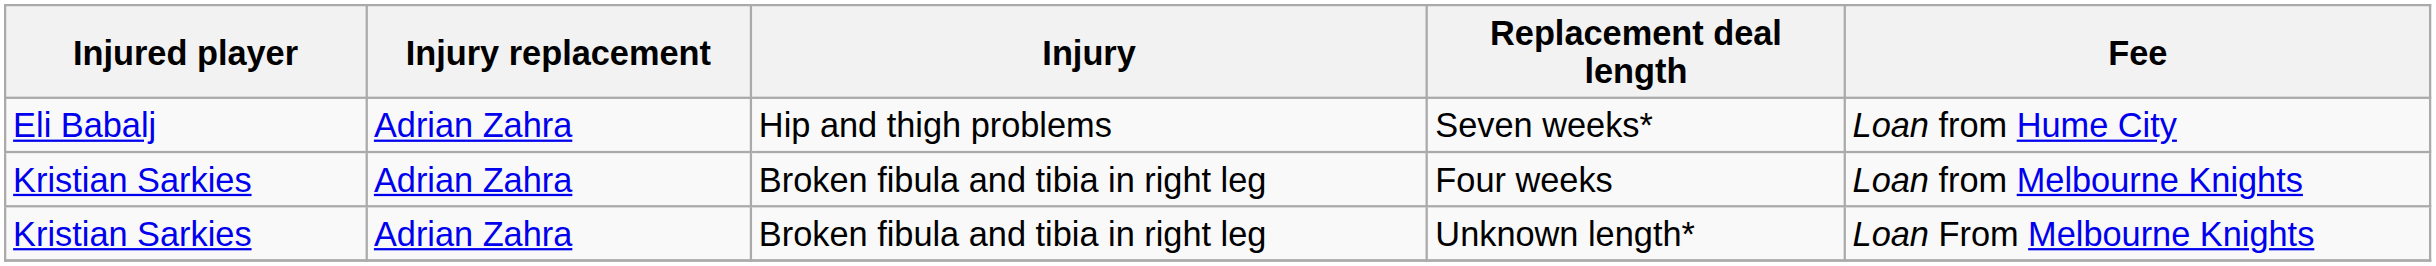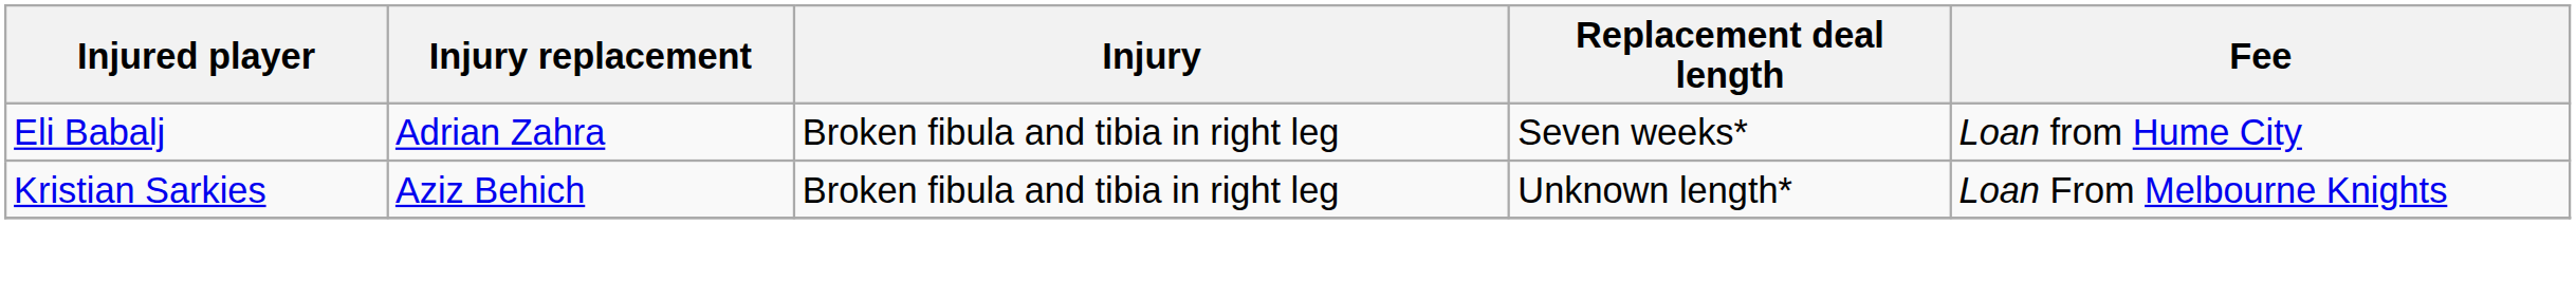Seven weeks* | Injury: Hip and thigh problems -> Broken fibula and tibia in right leg
- row: Kristian Sarkies | Adrian Zahra | Broken fibula and tibia in right leg | Four weeks | Loan from Melbourne Knights
Unknown length* | Injury replacement: Adrian Zahra -> Aziz Behich
